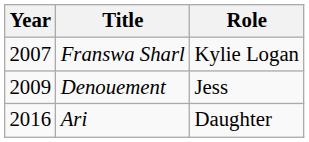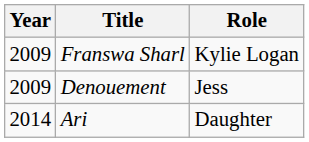Franswa Sharl | Year: 2007 -> 2009
Ari | Year: 2016 -> 2014
